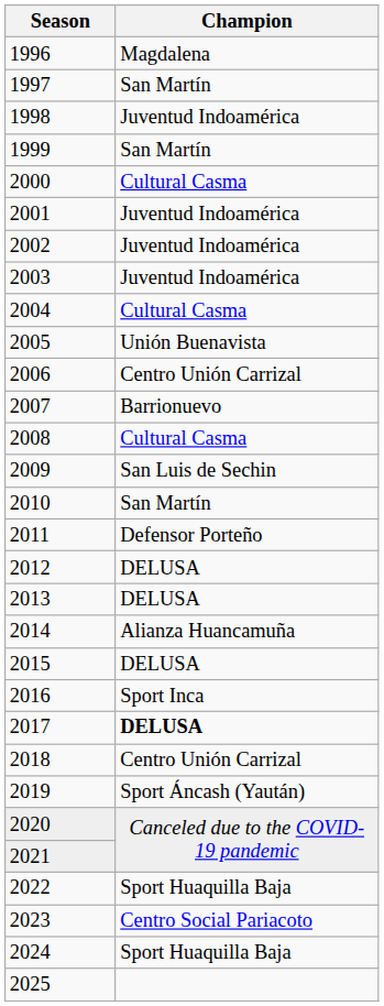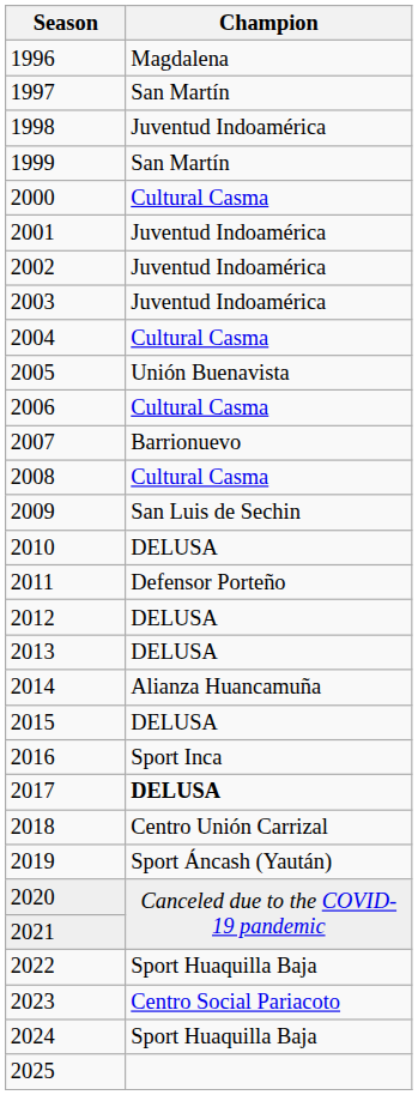2006 | Champion: Centro Unión Carrizal -> Cultural Casma
2010 | Champion: San Martín -> DELUSA
